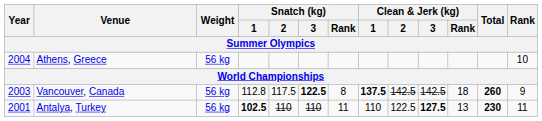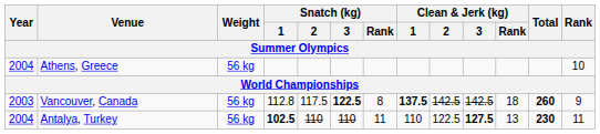Antalya, Turkey | Year: 2001 -> 2004
